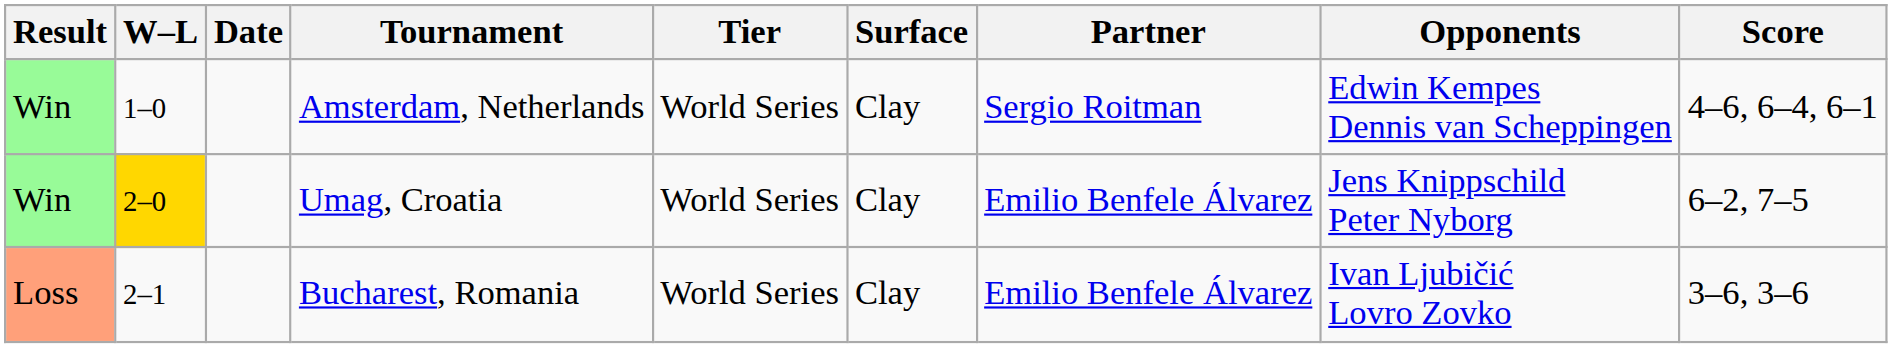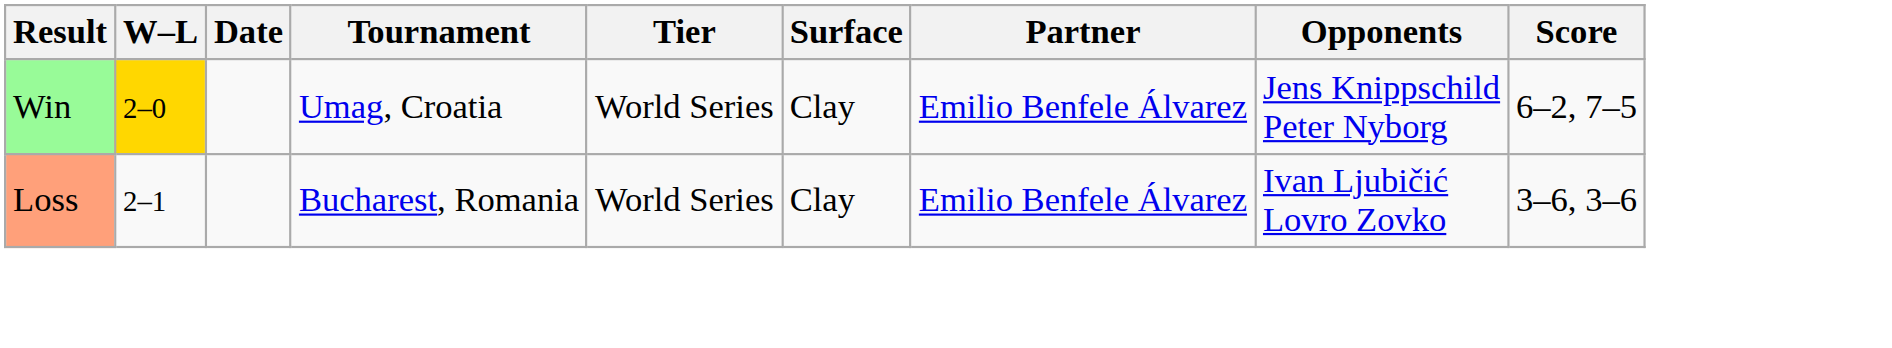- row: Win | 1–0 | Amsterdam, Netherlands | World Series | Clay | Sergio Roitman | Edwin Kempes Dennis van Scheppingen | 4–6, 6–4, 6–1
